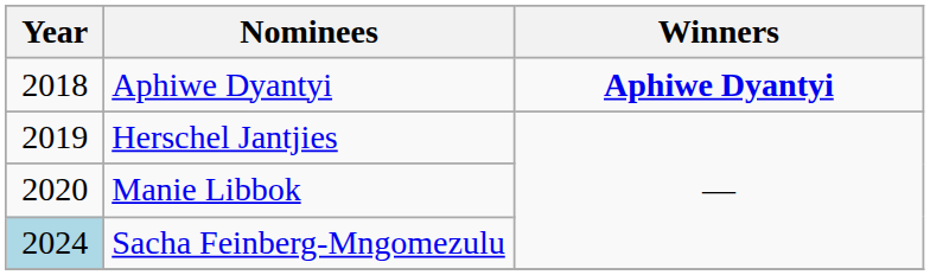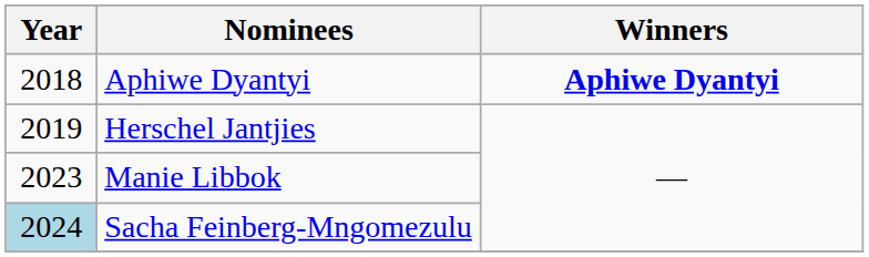Manie Libbok | Year: 2020 -> 2023
